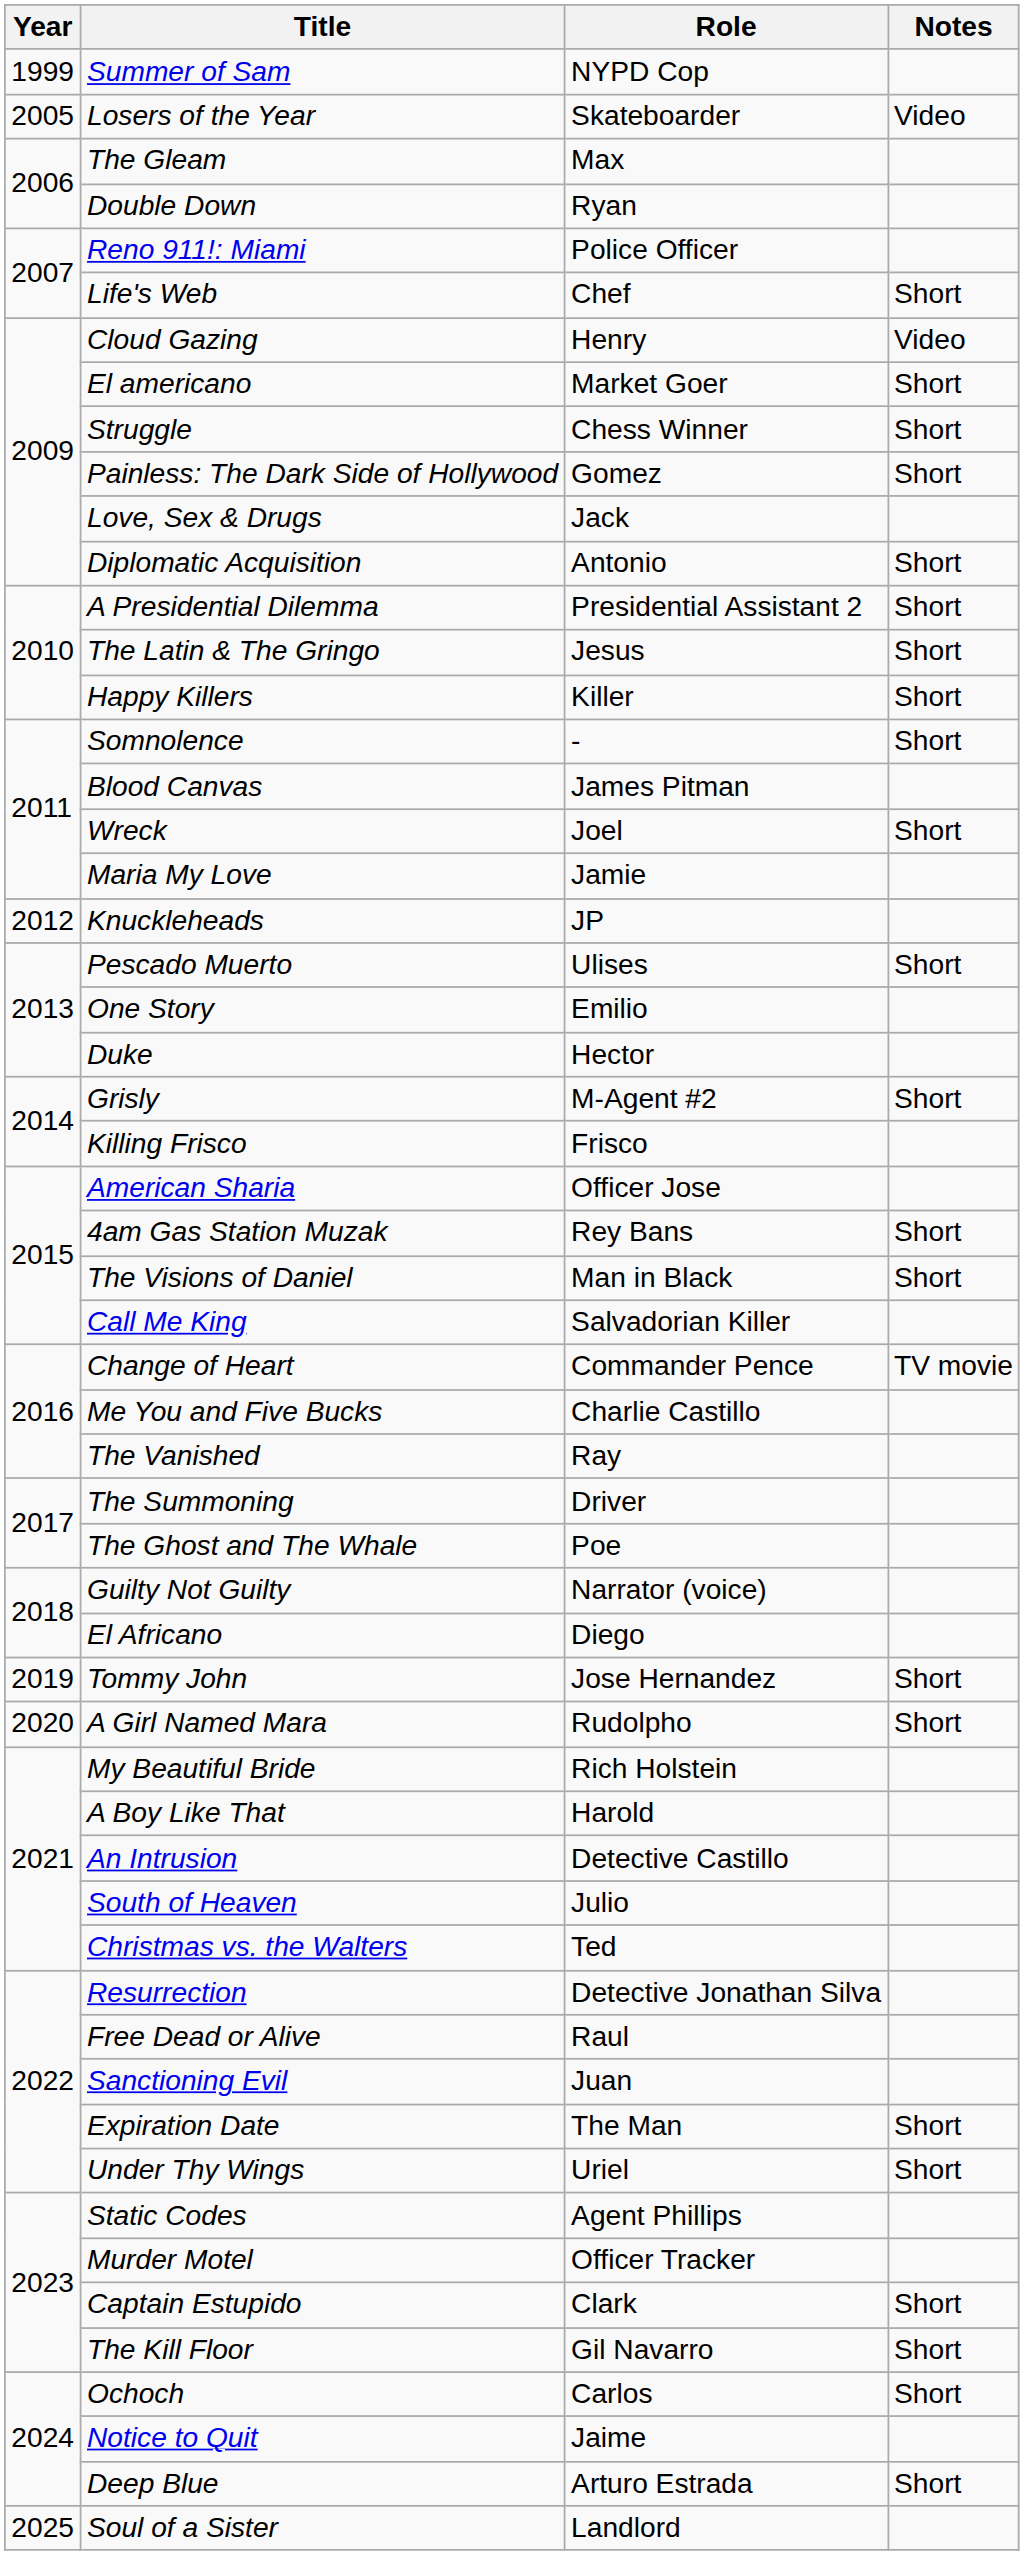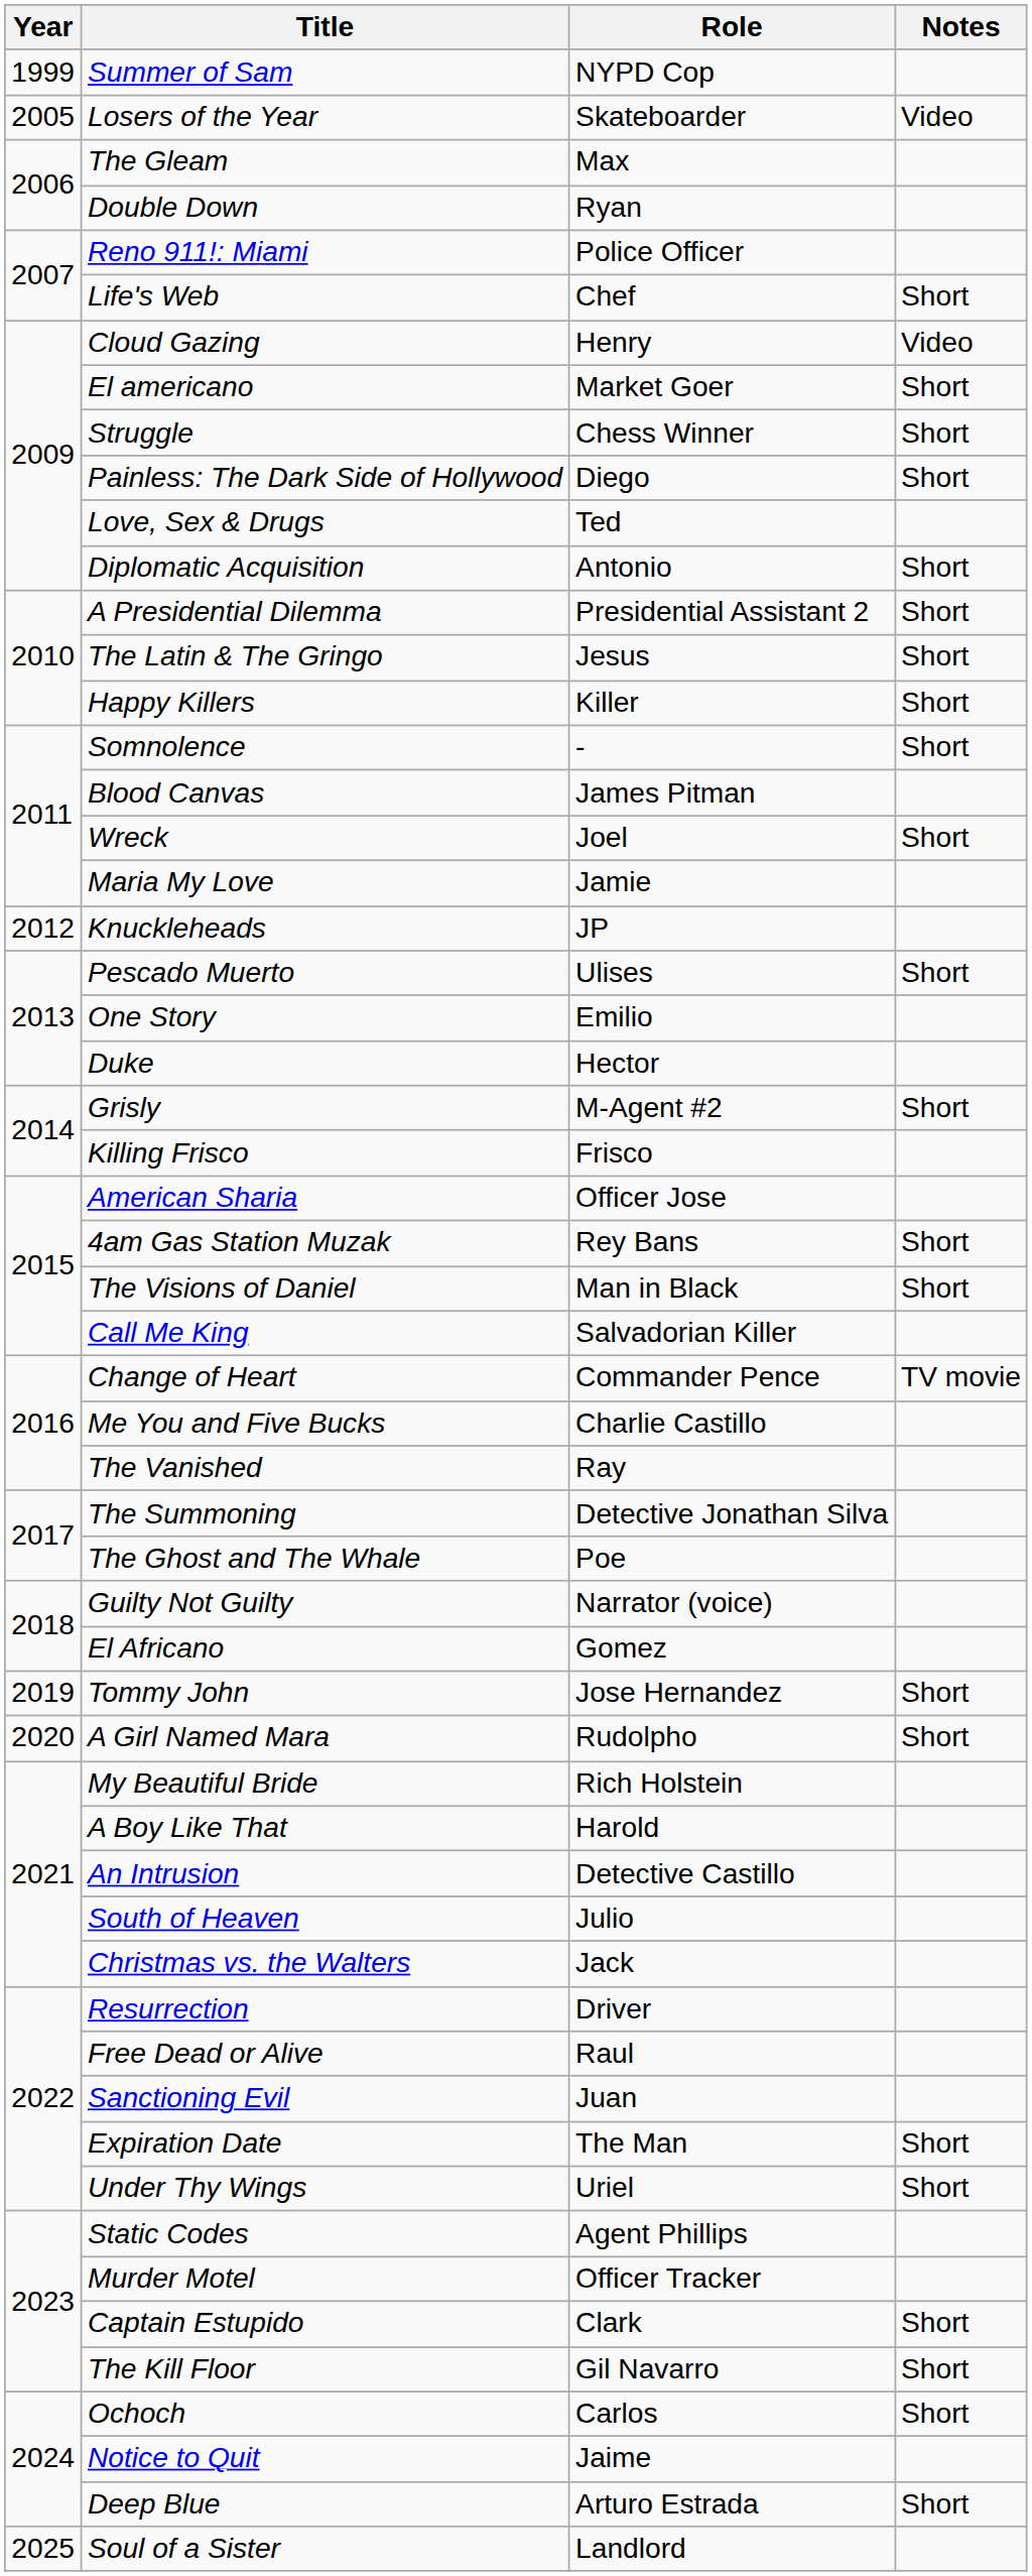Painless: The Dark Side of Hollywood | Role: Gomez -> Diego
Love, Sex & Drugs | Role: Jack -> Ted
The Summoning | Role: Driver -> Detective Jonathan Silva
El Africano | Role: Diego -> Gomez
Christmas vs. the Walters | Role: Ted -> Jack
Resurrection | Role: Detective Jonathan Silva -> Driver
